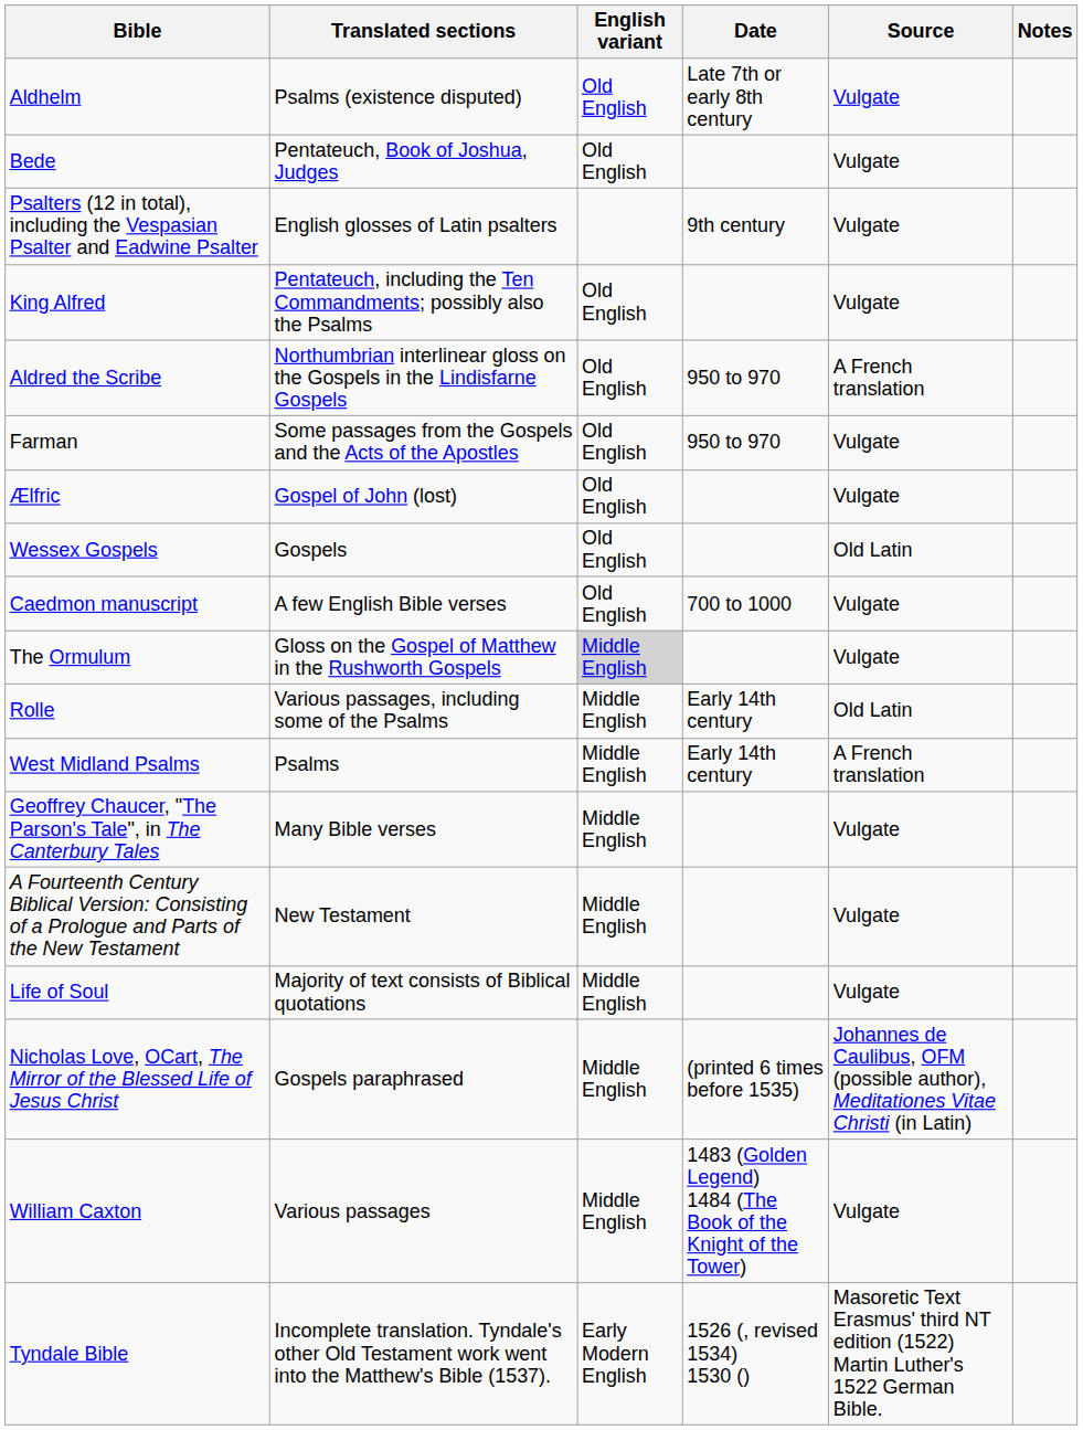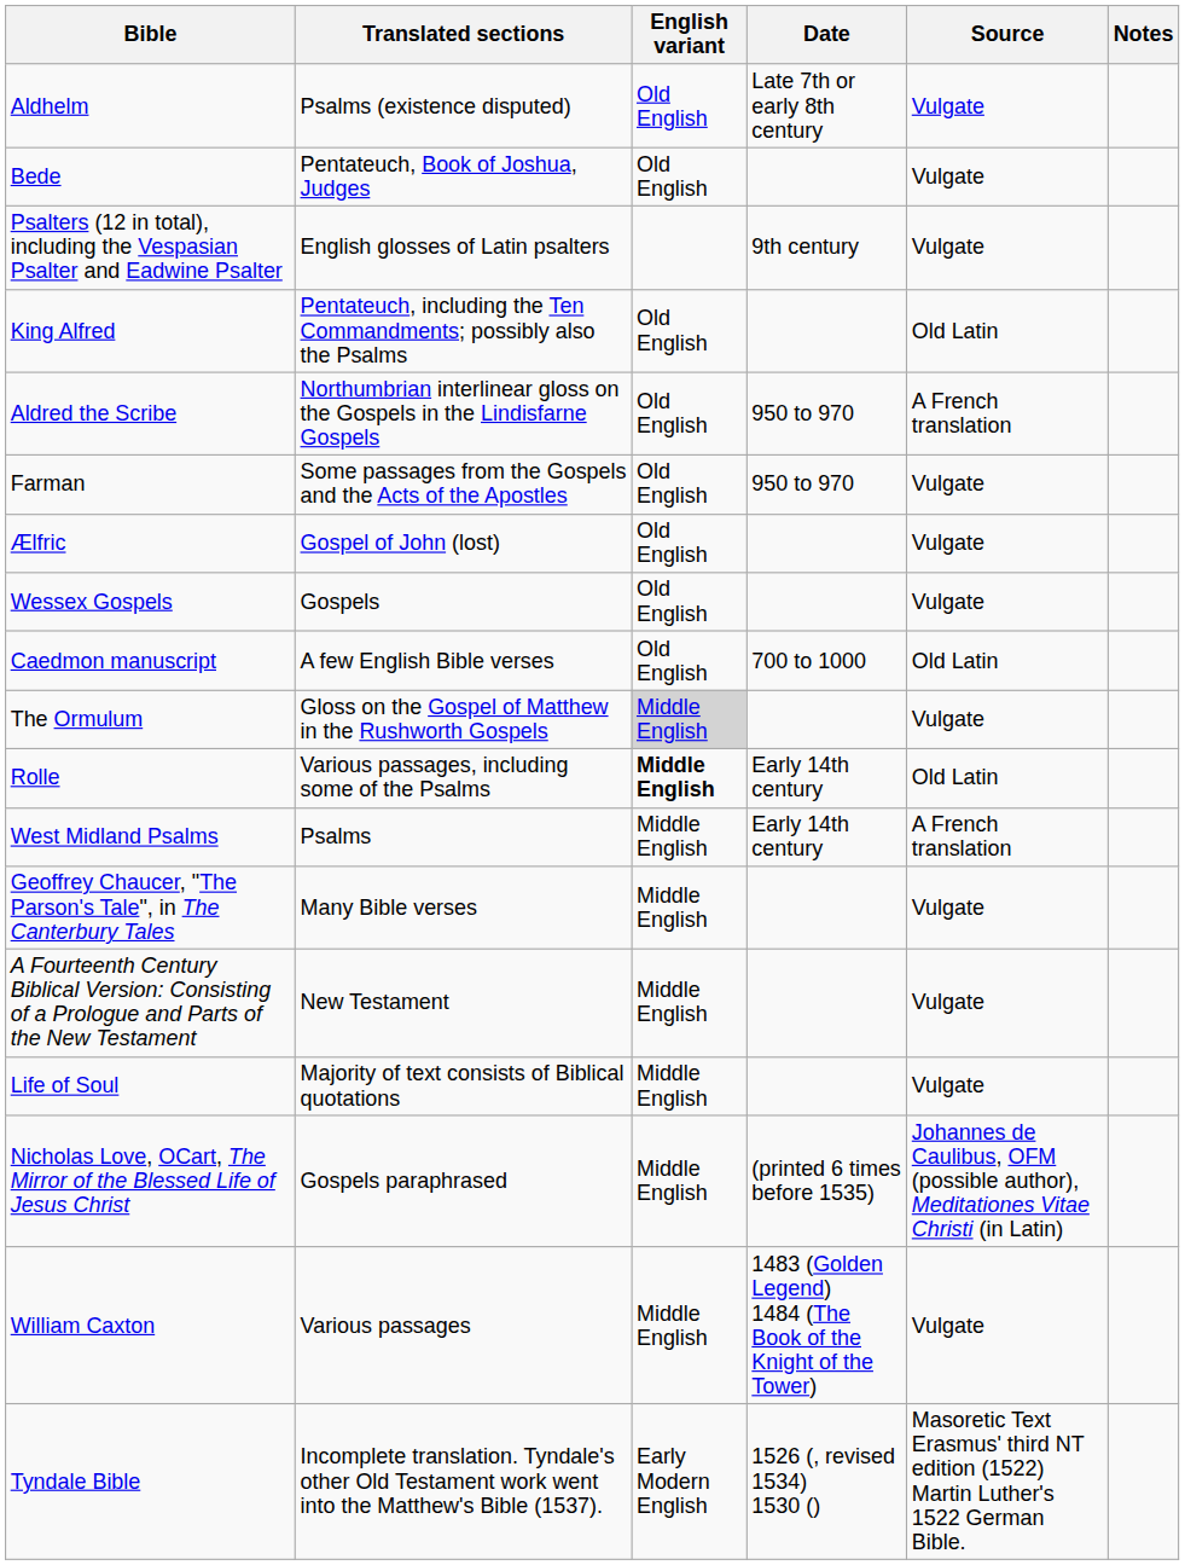King Alfred | Source: Vulgate -> Old Latin
Wessex Gospels | Source: Old Latin -> Vulgate
Caedmon manuscript | Source: Vulgate -> Old Latin
Rolle | English variant: normal -> bold
